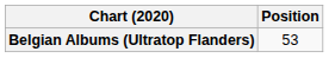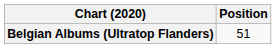Belgian Albums (Ultratop Flanders) | Position: 53 -> 51
